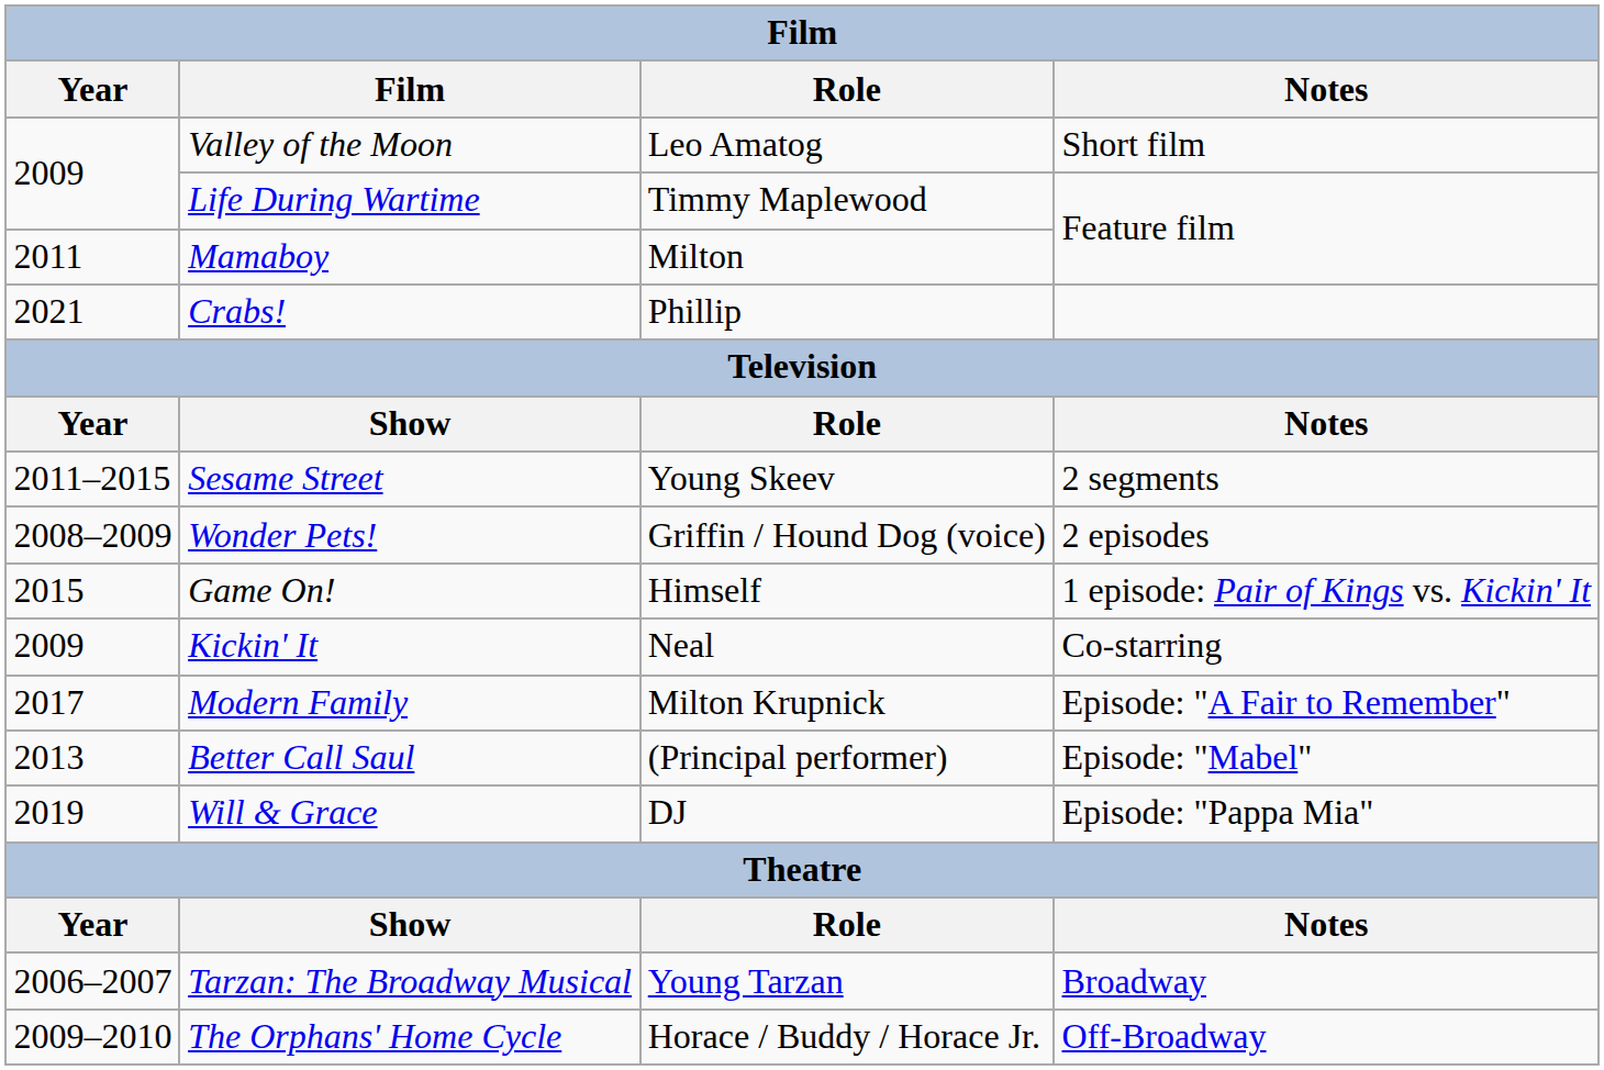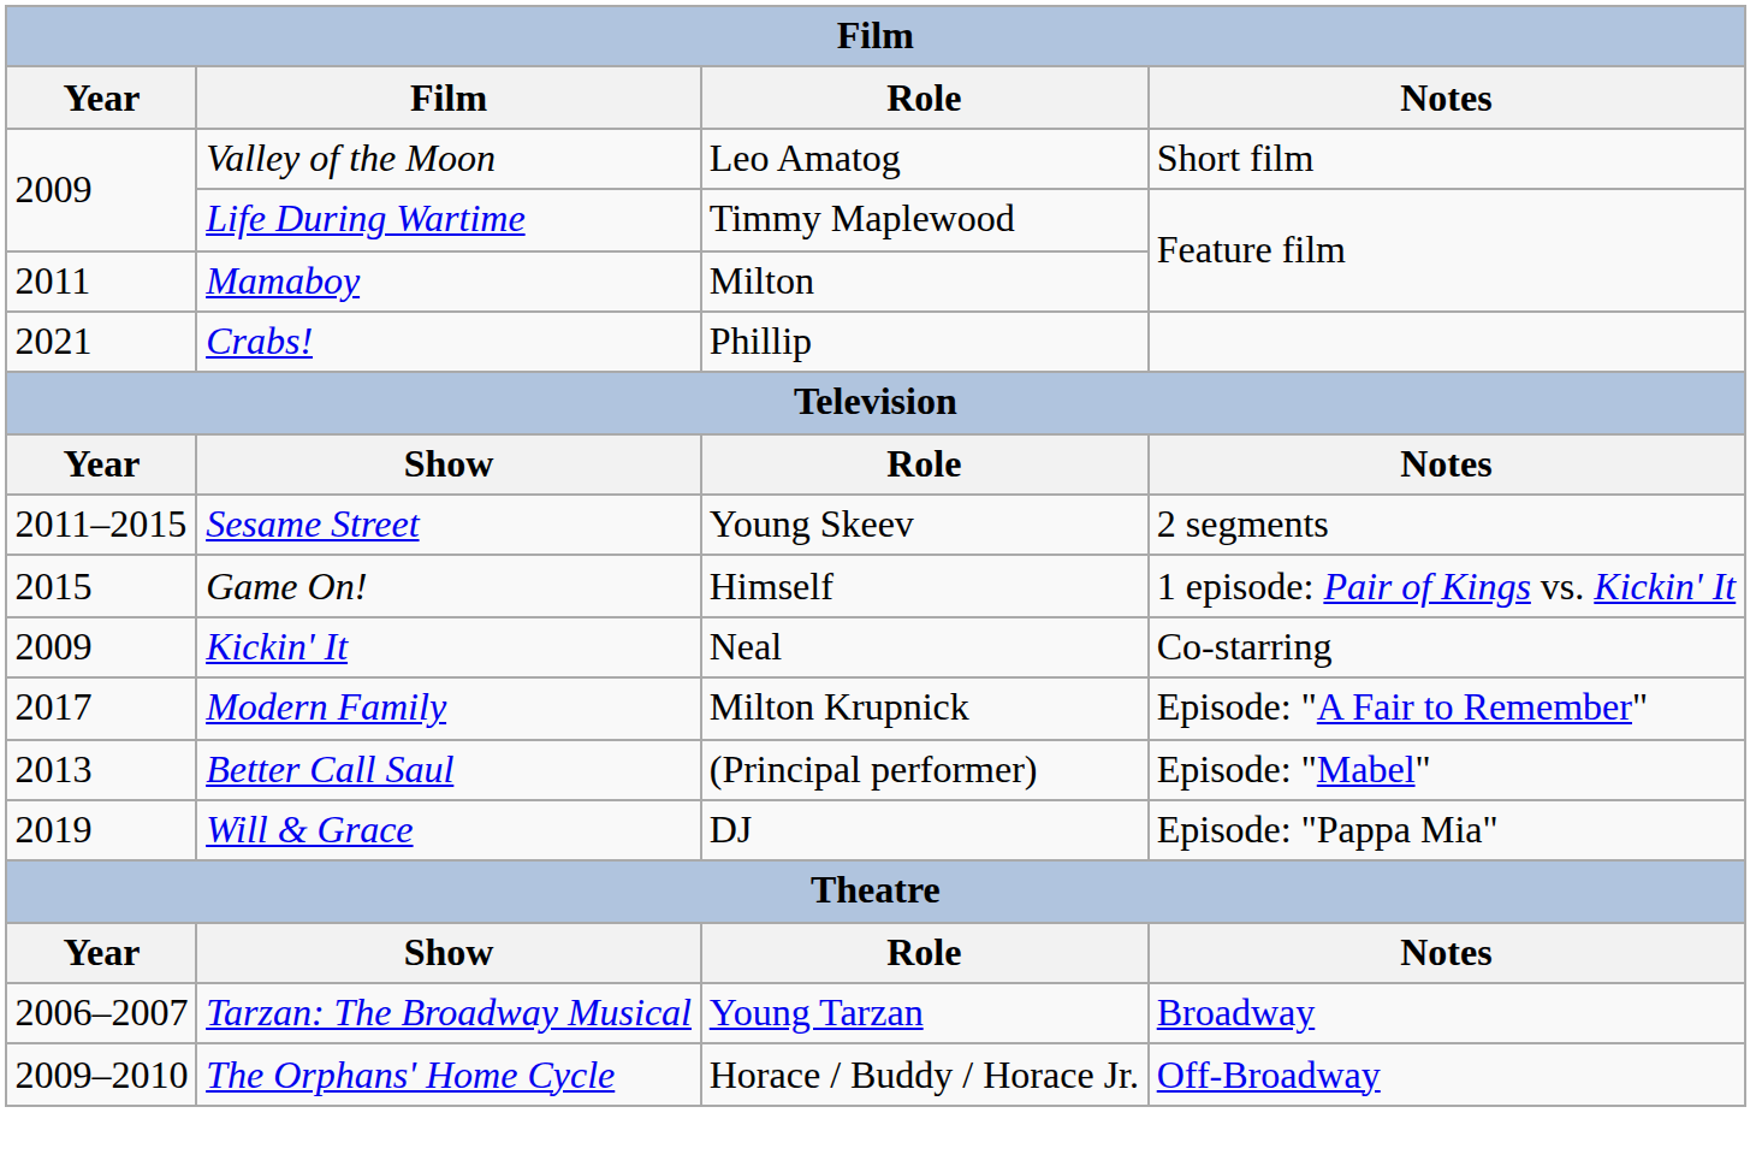- row: 2008–2009 | Wonder Pets! | Griffin / Hound Dog (voice) | 2 episodes
